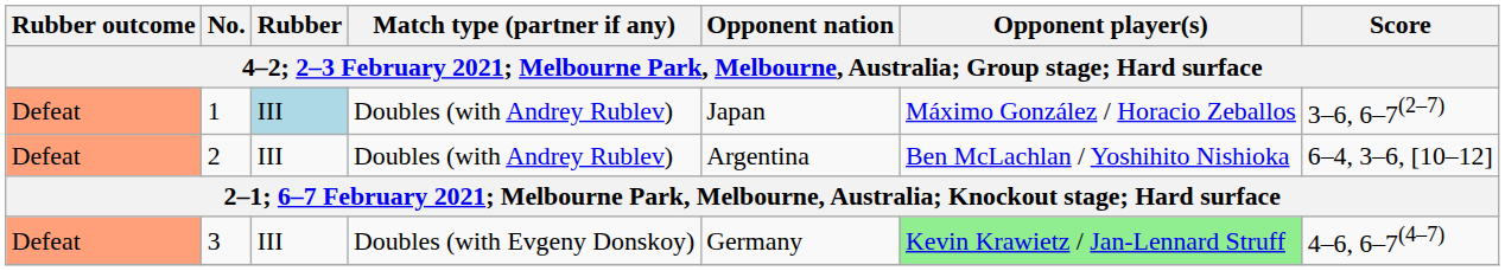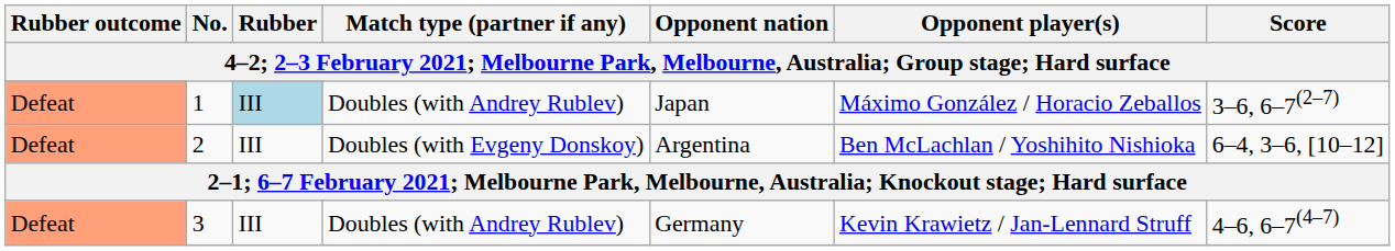2 | Match type (partner if any): Doubles (with Andrey Rublev) -> Doubles (with Evgeny Donskoy)
3 | Match type (partner if any): Doubles (with Evgeny Donskoy) -> Doubles (with Andrey Rublev)
3 | Opponent player(s): lightgreen background -> no background
